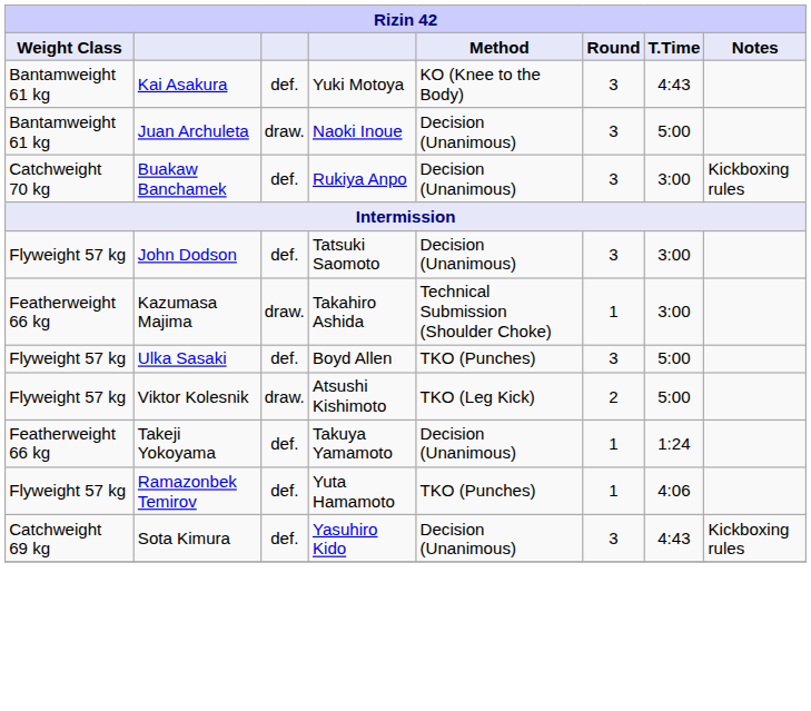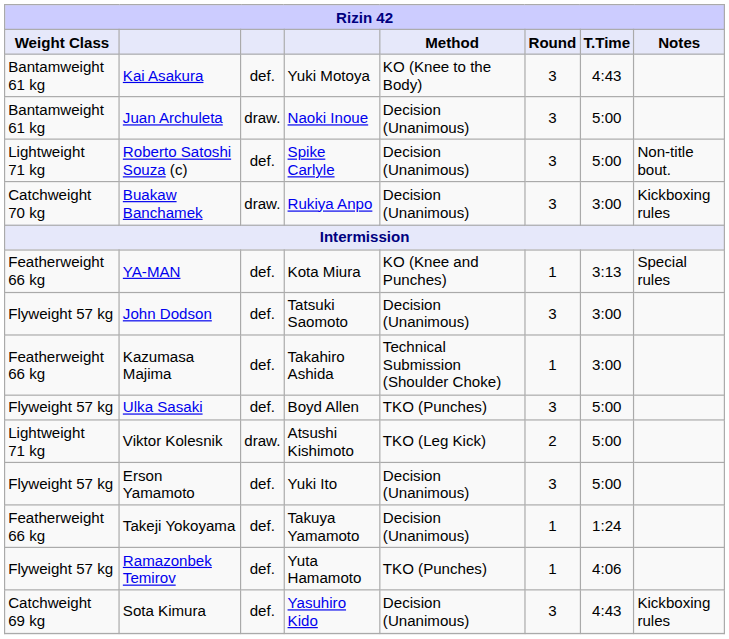+ row: Lightweight 71 kg | Roberto Satoshi Souza (c) | def. | Spike Carlyle | Decision (Unanimous) | 3 | 5:00 | Non-title bout.
Buakaw Banchamek | column 3: def. -> draw.
+ row: Featherweight 66 kg | YA-MAN | def. | Kota Miura | KO (Knee and Punches) | 1 | 3:13 | Special rules
Kazumasa Majima | column 3: draw. -> def.
Viktor Kolesnik | Weight Class: Flyweight 57 kg -> Lightweight 71 kg
+ row: Flyweight 57 kg | Erson Yamamoto | def. | Yuki Ito | Decision (Unanimous) | 3 | 5:00
